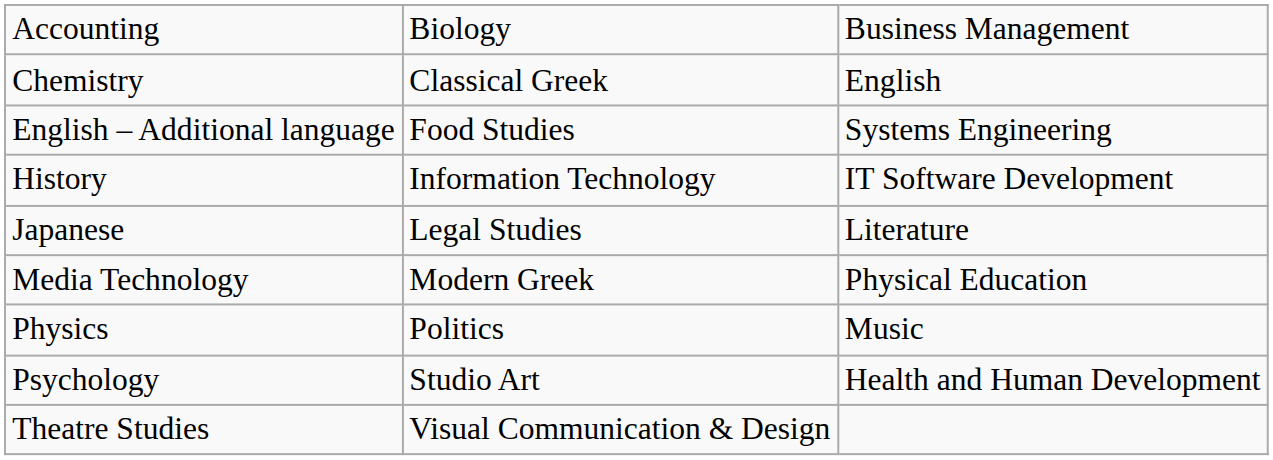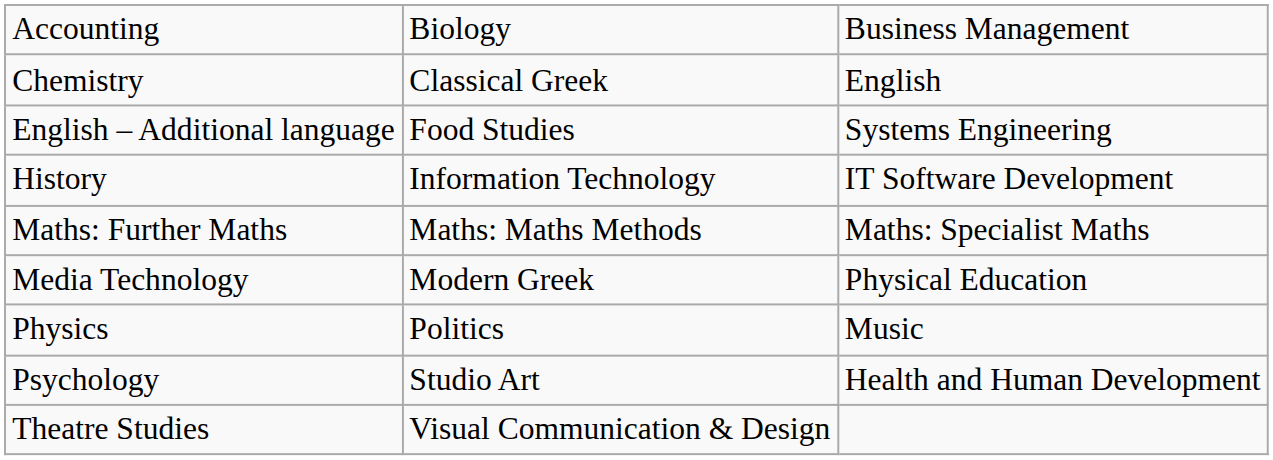- row: Japanese | Legal Studies | Literature
+ row: Maths: Further Maths | Maths: Maths Methods | Maths: Specialist Maths
